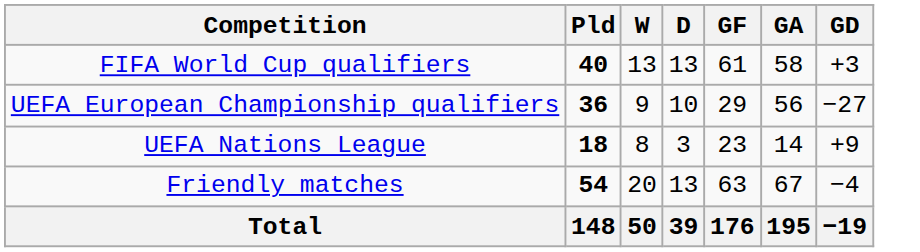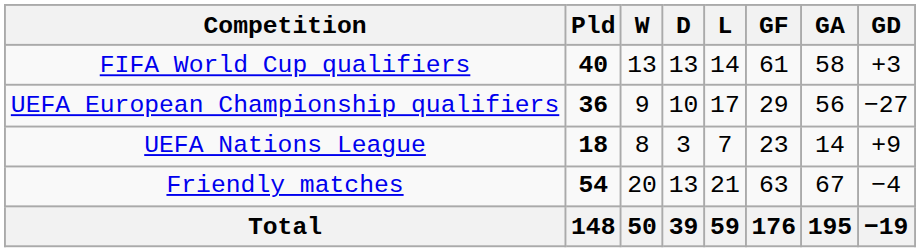+ column: L | 14 | 17 | 7 | 21 | 59
